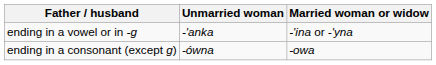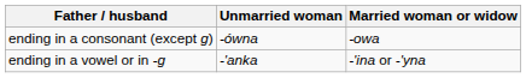rows swapped: ending in a consonant (except g) <-> ending in a vowel or in -g
